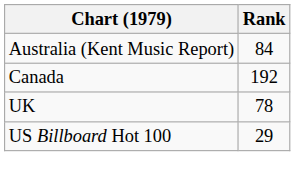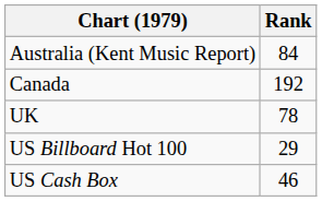+ row: US Cash Box | 46
